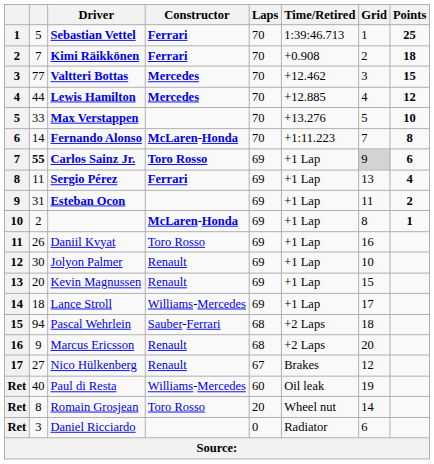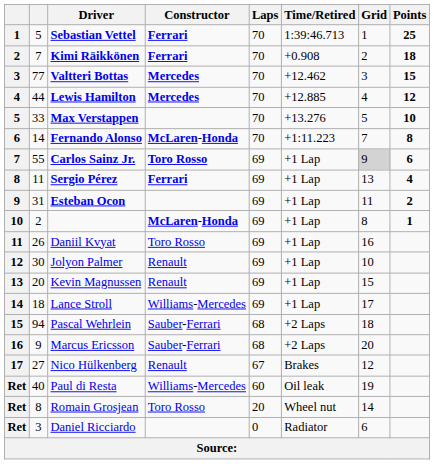Carlos Sainz Jr. | column 2: bold -> normal
Marcus Ericsson | Constructor: Renault -> Sauber-Ferrari
